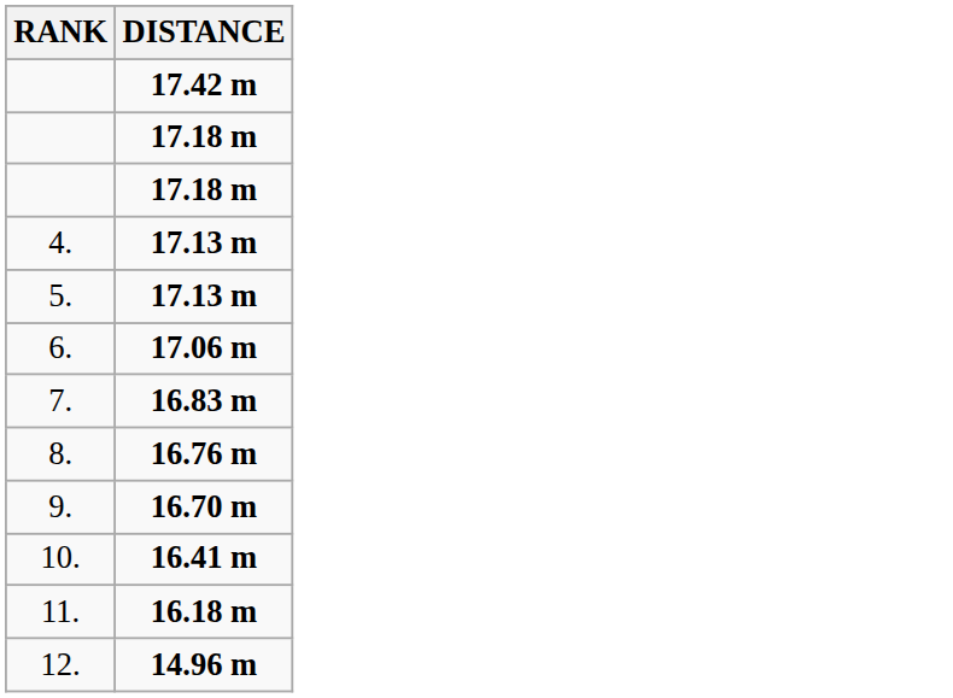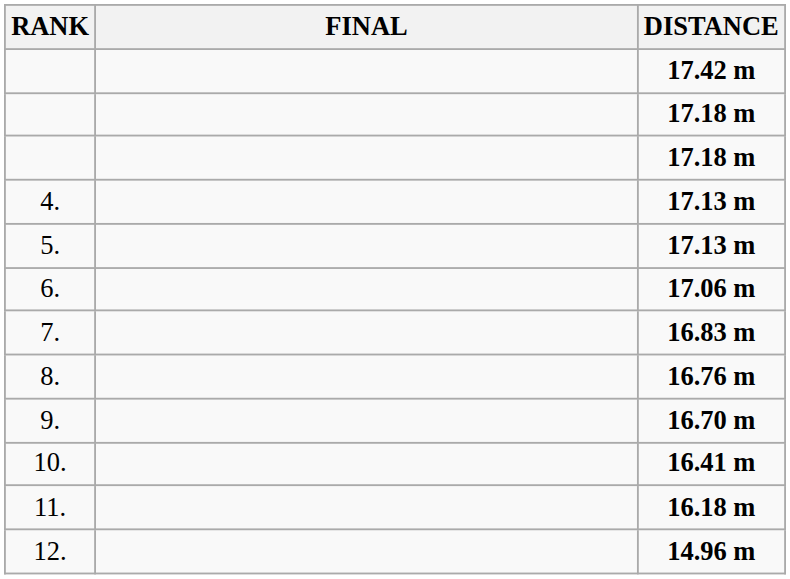+ column: FINAL
